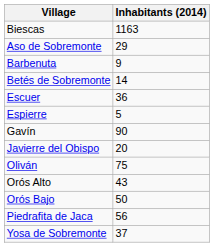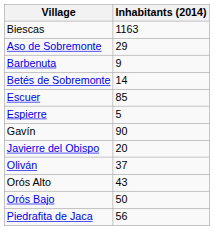Escuer | Inhabitants (2014): 36 -> 85
Oliván | Inhabitants (2014): 75 -> 37
- row: Yosa de Sobremonte | 37
